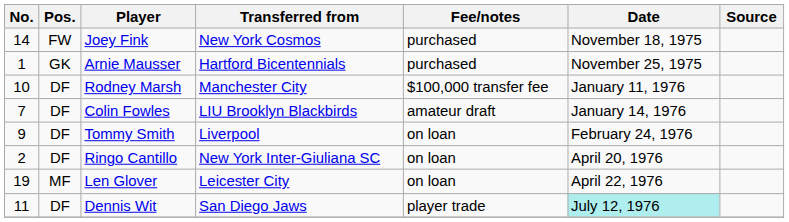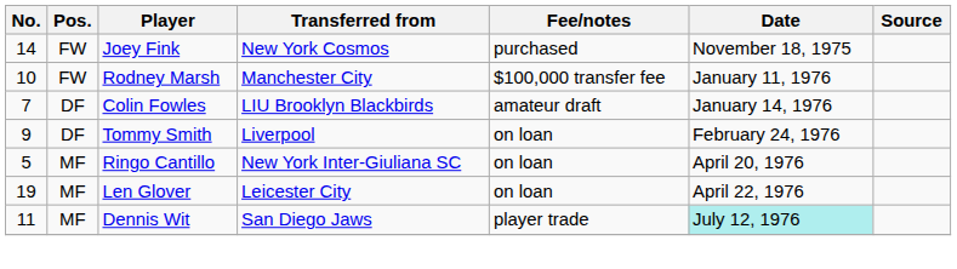- row: 1 | GK | Arnie Mausser | Hartford Bicentennials | purchased | November 25, 1975
Rodney Marsh | Pos.: DF -> FW
Ringo Cantillo | No.: 2 -> 5
Ringo Cantillo | Pos.: DF -> MF
Dennis Wit | Pos.: DF -> MF
